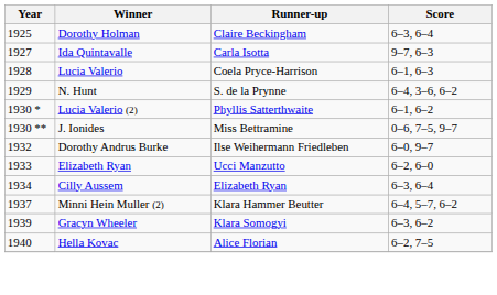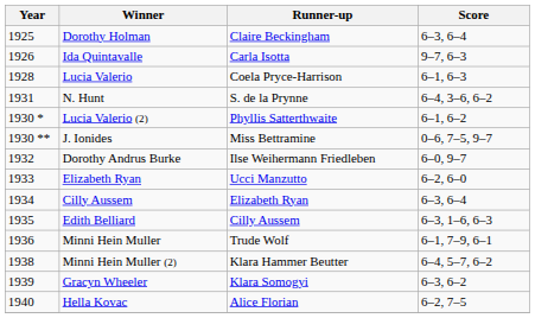Ida Quintavalle | Year: 1927 -> 1926
N. Hunt | Year: 1929 -> 1931
+ row: 1935 | Edith Belliard | Cilly Aussem | 6–3, 1–6, 6–3
+ row: 1936 | Minni Hein Muller | Trude Wolf | 6–1, 7–9, 6–1
Minni Hein Muller (2) | Year: 1937 -> 1938
